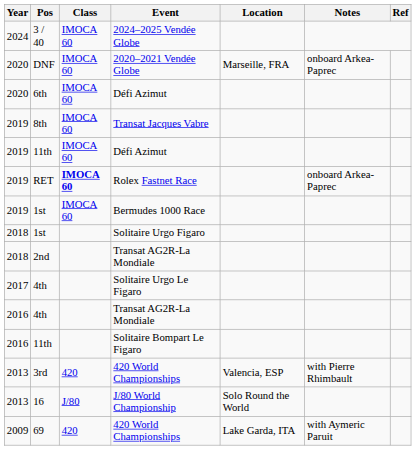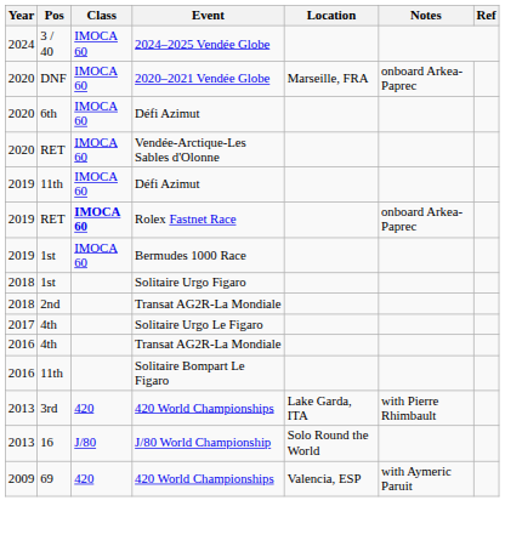+ row: 2020 | RET | IMOCA 60 | Vendée-Arctique-Les Sables d'Olonne
- row: 2019 | 8th | IMOCA 60 | Transat Jacques Vabre
3rd / 420 World Championships | Location: Valencia, ESP -> Lake Garda, ITA
69 / 420 World Championships | Location: Lake Garda, ITA -> Valencia, ESP
